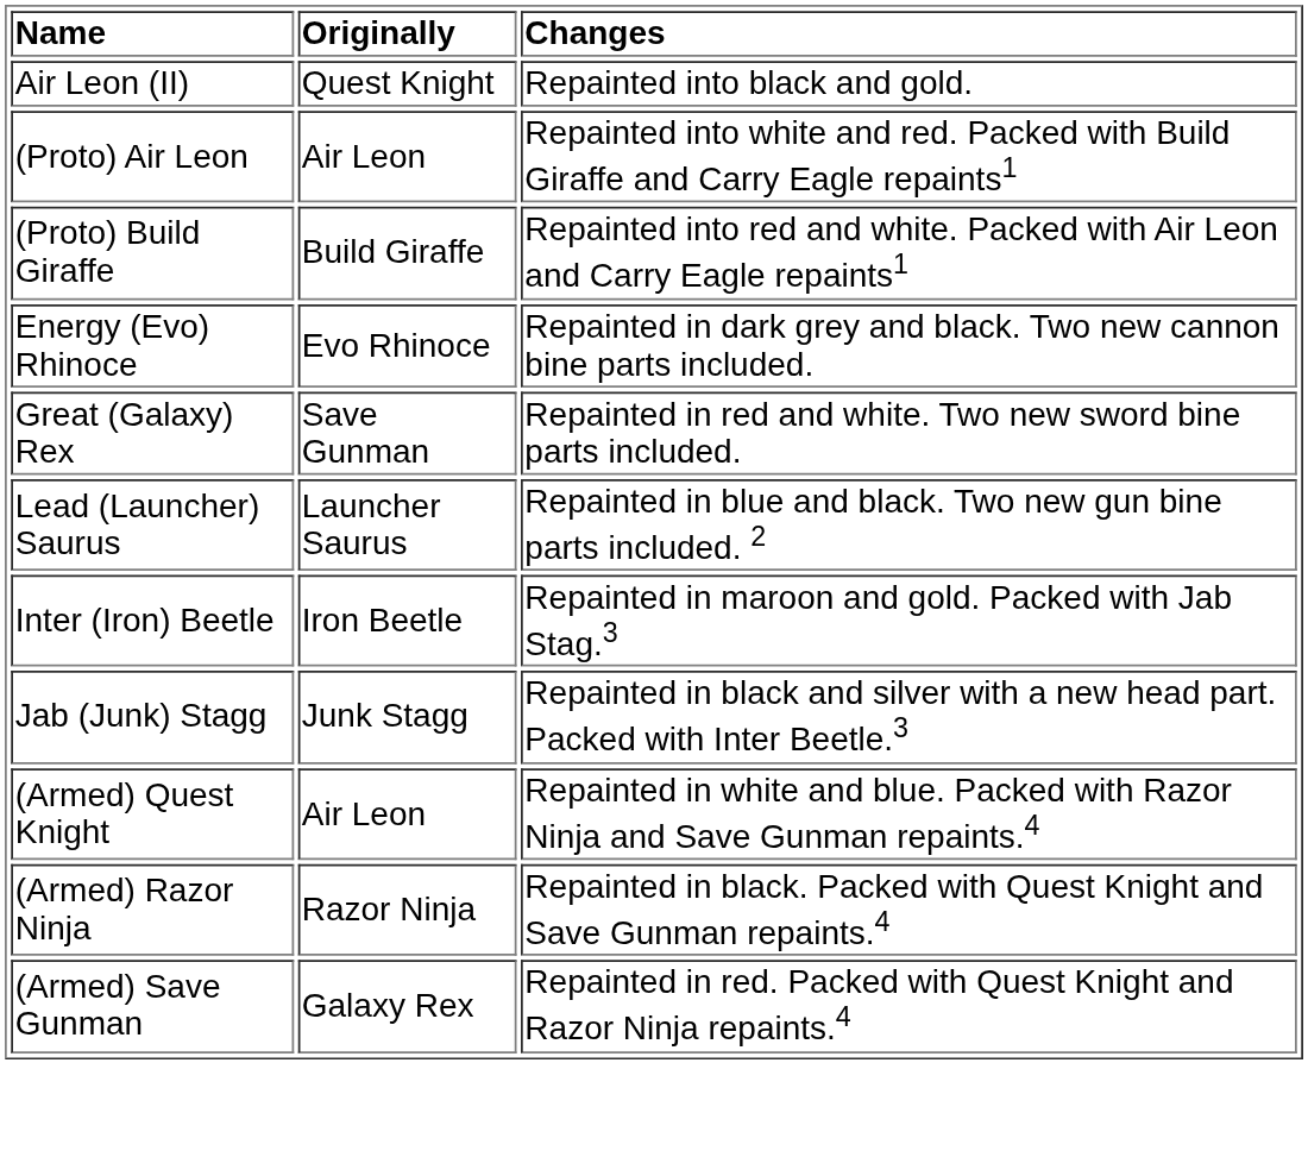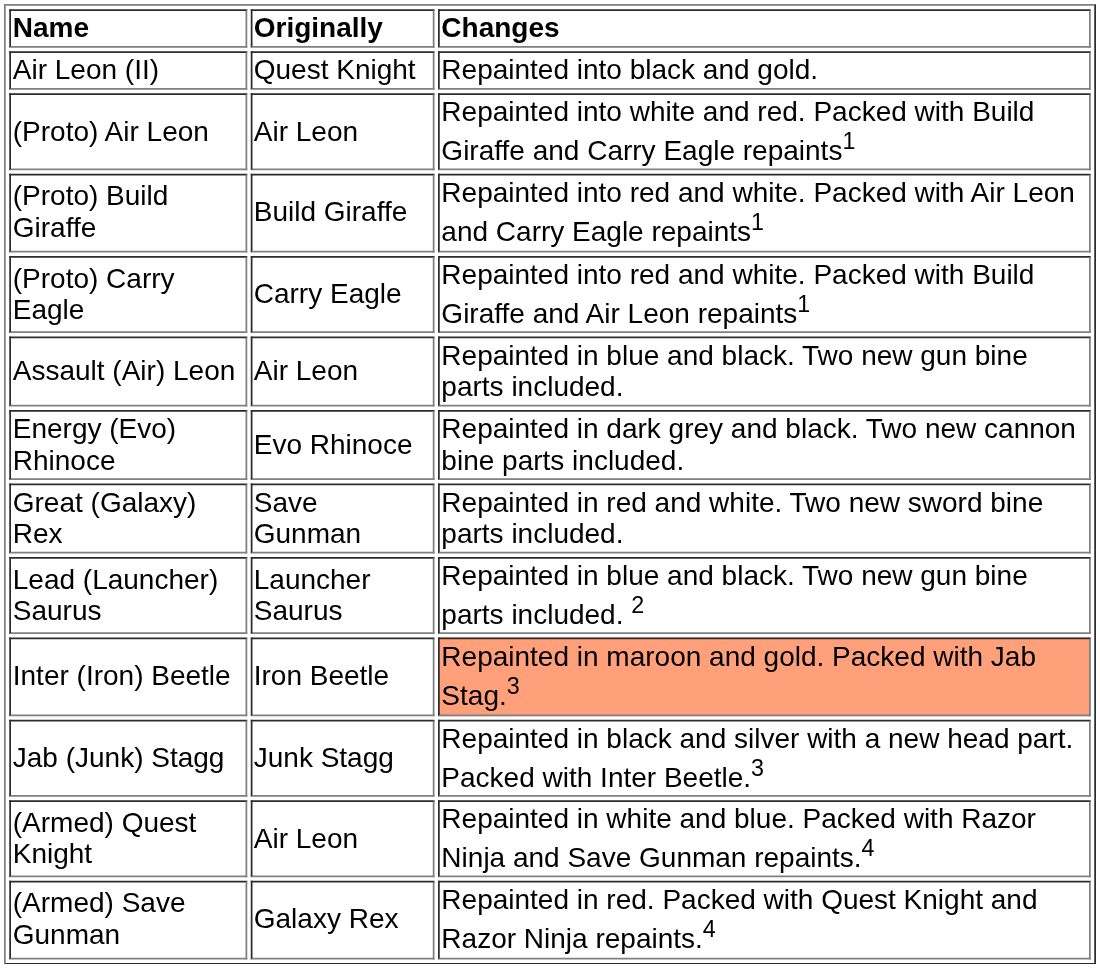+ row: (Proto) Carry Eagle | Carry Eagle | Repainted into red and white. Packed with Build Giraffe and Air Leon repaints1
+ row: Assault (Air) Leon | Air Leon | Repainted in blue and black. Two new gun bine parts included.
Inter (Iron) Beetle | Changes: no background -> lightsalmon background
- row: (Armed) Razor Ninja | Razor Ninja | Repainted in black. Packed with Quest Knight and Save Gunman repaints.4
